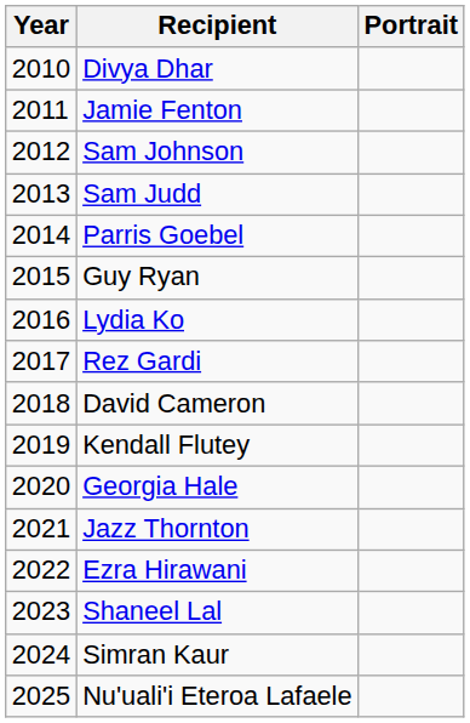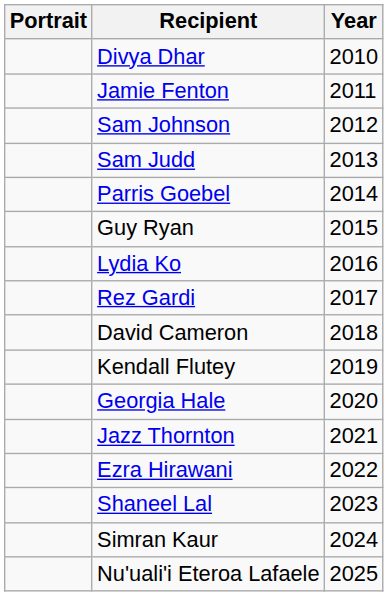columns swapped: Year <-> Portrait
